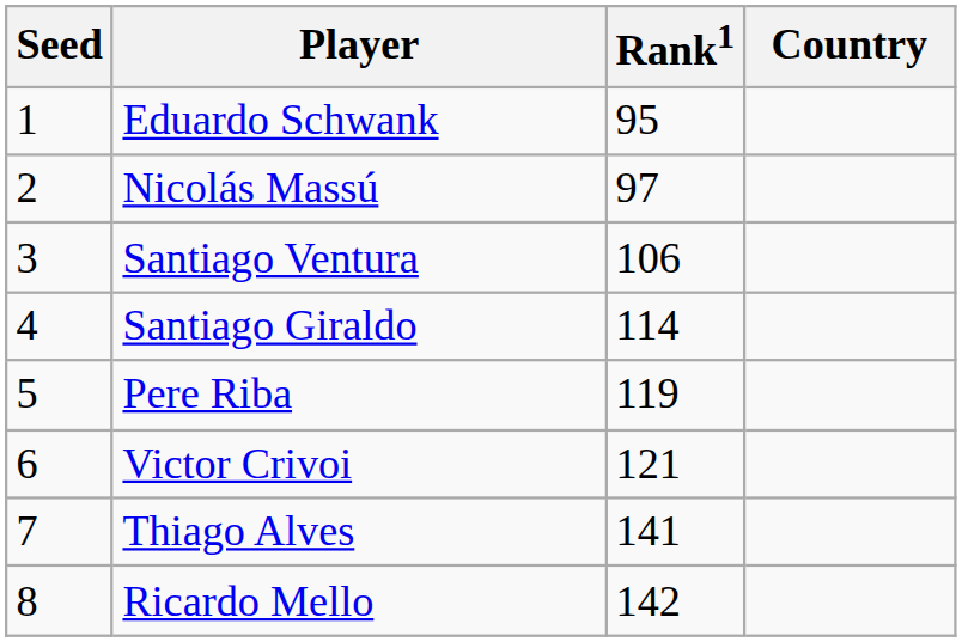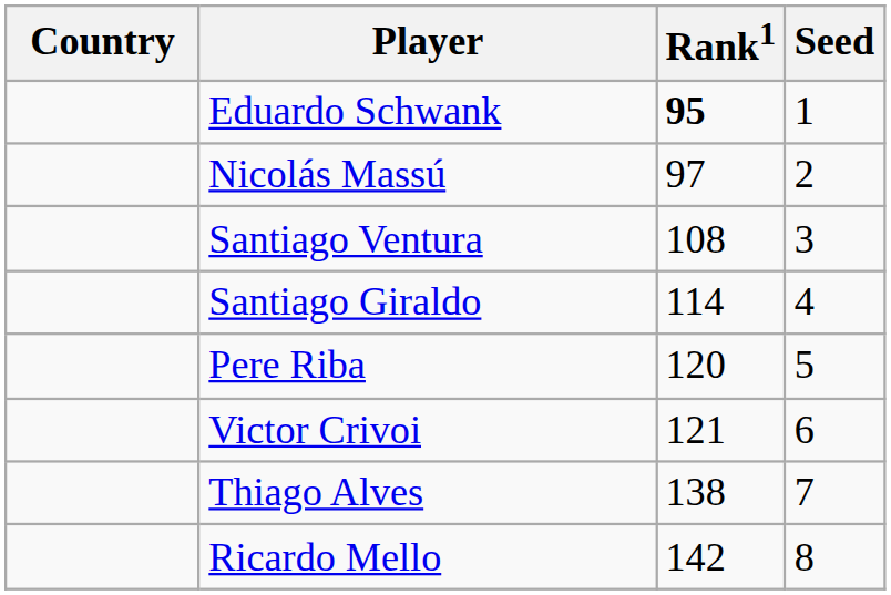columns swapped: Country <-> Seed
Eduardo Schwank | Rank1: normal -> bold
Santiago Ventura | Rank1: 106 -> 108
Pere Riba | Rank1: 119 -> 120
Thiago Alves | Rank1: 141 -> 138
